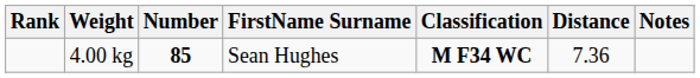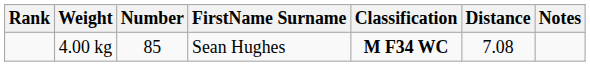4.00 kg | Number: bold -> normal
4.00 kg | Distance: 7.36 -> 7.08
